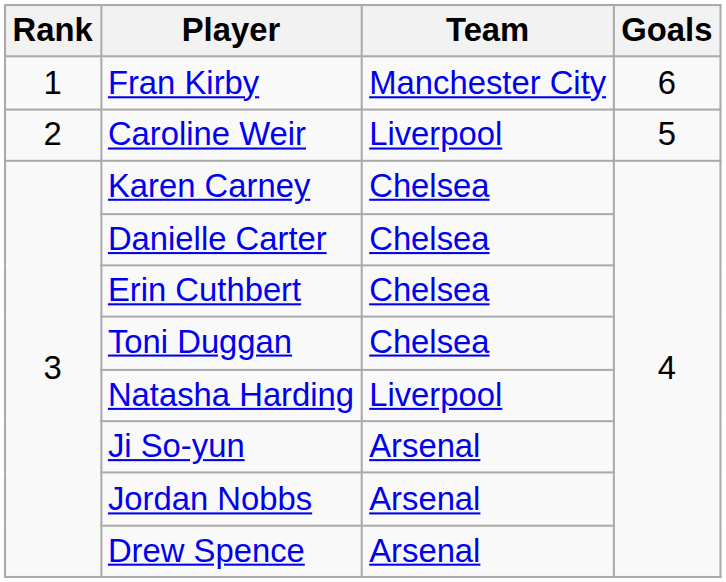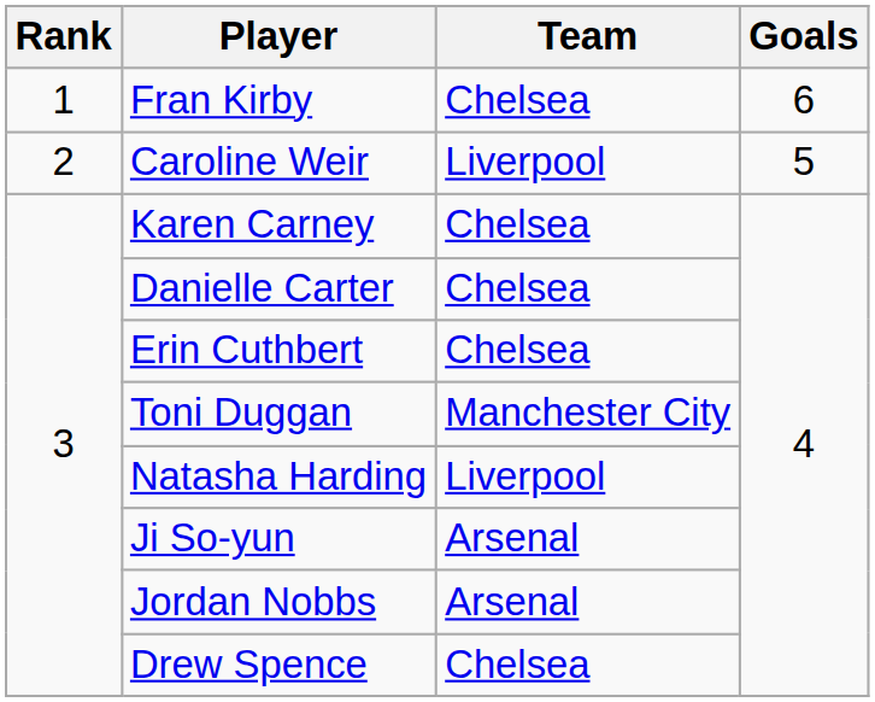Fran Kirby | Team: Manchester City -> Chelsea
Toni Duggan | Team: Chelsea -> Manchester City
Drew Spence | Team: Arsenal -> Chelsea
